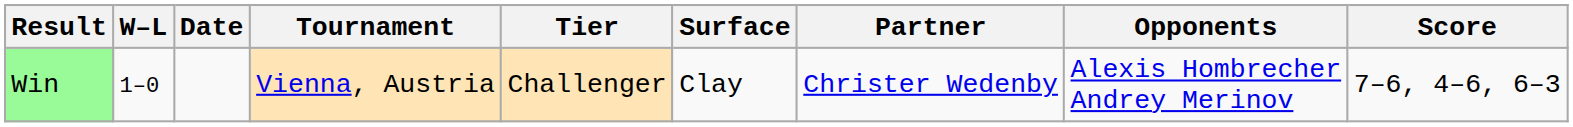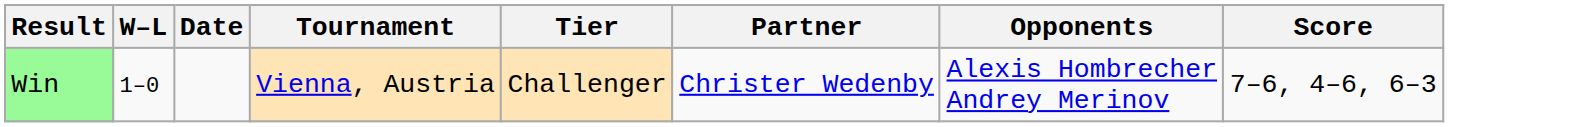- column: Surface | Clay
